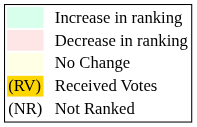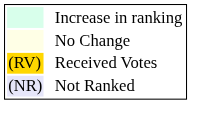- row: Decrease in ranking
Not Ranked | column 1: no background -> lavender background
